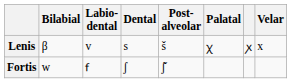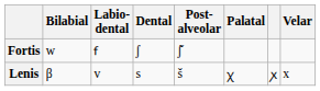rows swapped: Lenis <-> Fortis
